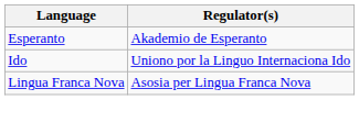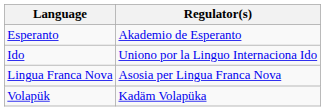+ row: Volapük | Kadäm Volapüka
